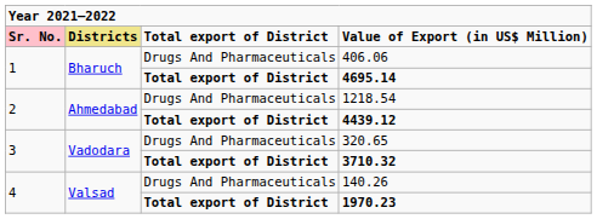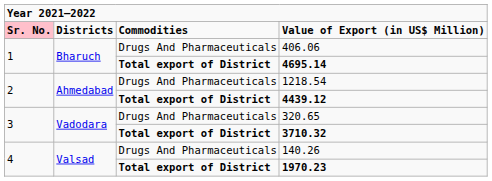Value of Export (in US$ Million) | column 2: khaki background -> no background
Value of Export (in US$ Million) | column 3: Total export of District -> Commodities
